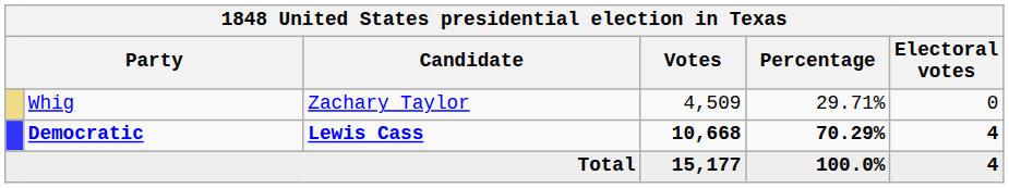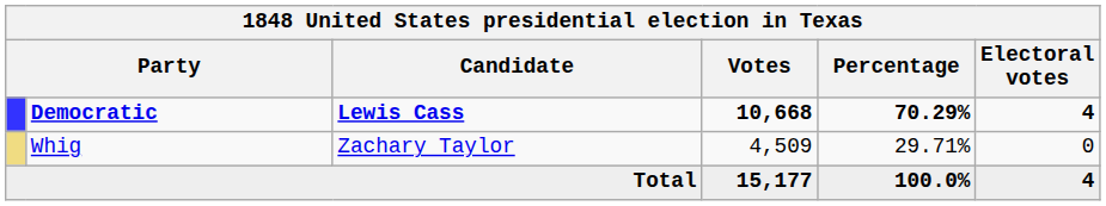rows swapped: Democratic <-> Whig
